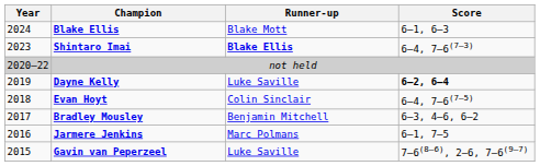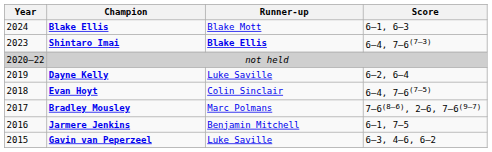Dayne Kelly | Score: bold -> normal
Bradley Mousley | Runner-up: Benjamin Mitchell -> Marc Polmans
Bradley Mousley | Score: 6–3, 4–6, 6–2 -> 7–6(8–6), 2–6, 7–6(9–7)
Jarmere Jenkins | Runner-up: Marc Polmans -> Benjamin Mitchell
Gavin van Peperzeel | Score: 7–6(8–6), 2–6, 7–6(9–7) -> 6–3, 4–6, 6–2
